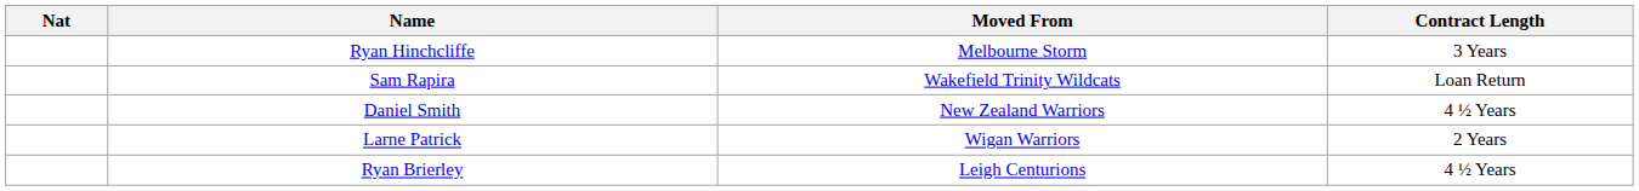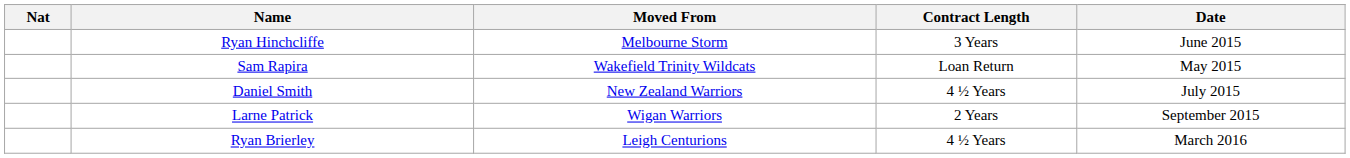+ column: Date | June 2015 | May 2015 | July 2015 | September 2015 | March 2016
